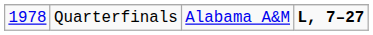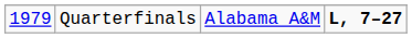Quarterfinals | column 1: 1978 -> 1979
